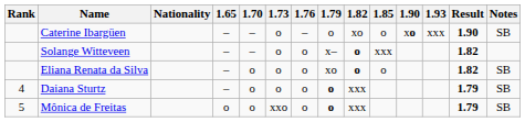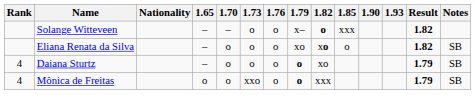- row: Caterine Ibargüen | – | – | o | – | o | xo | o | xo | xxx | 1.90 | SB
Eliana Renata da Silva | 1.82: o -> xo
Daiana Sturtz | 1.82: xxx -> xo
Mônica de Freitas | Rank: 5 -> 4
